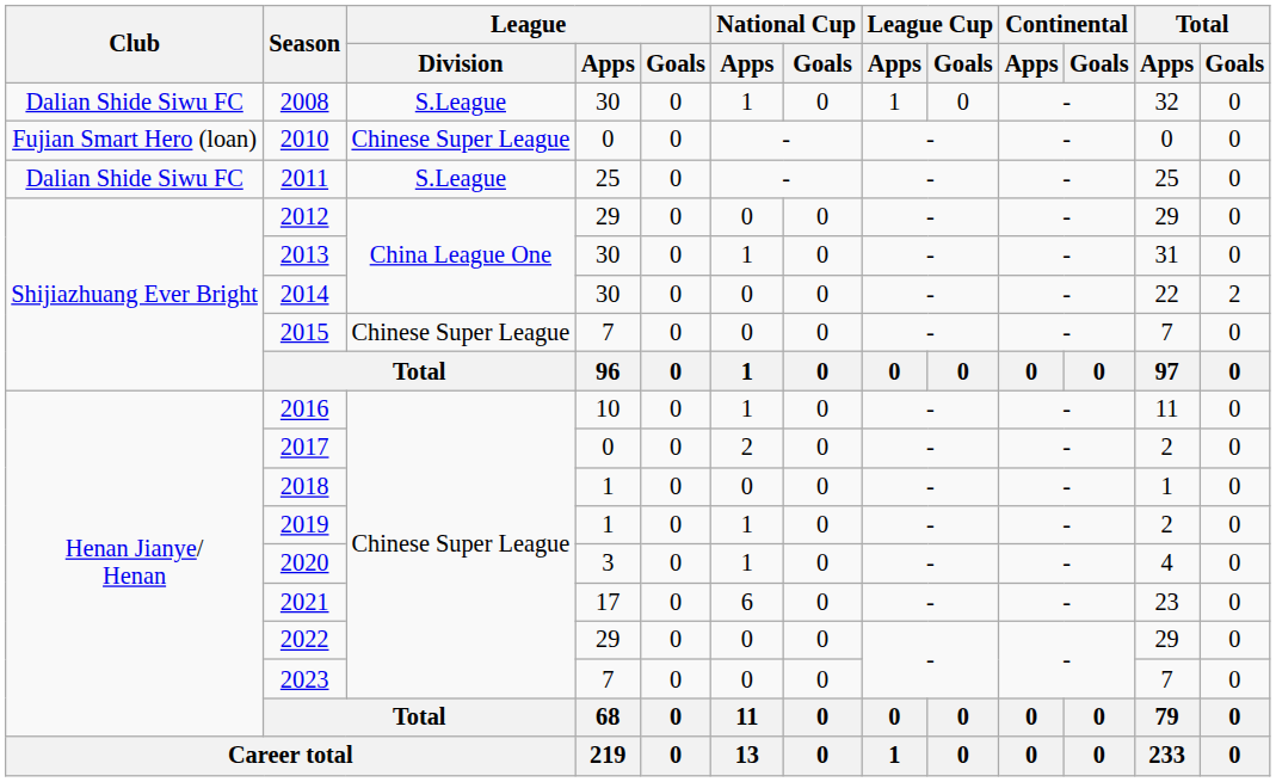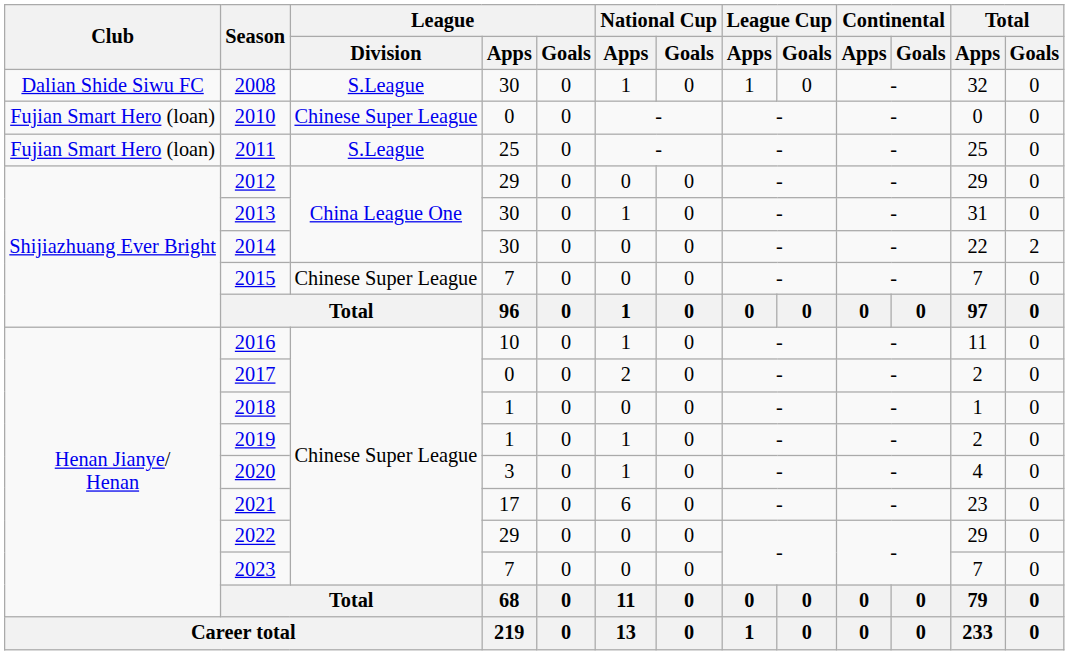2011 | Club: Dalian Shide Siwu FC -> Fujian Smart Hero (loan)
